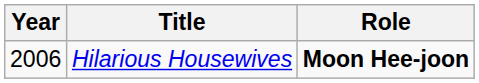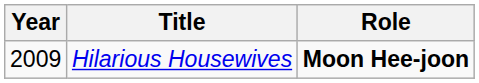Hilarious Housewives | Year: 2006 -> 2009
